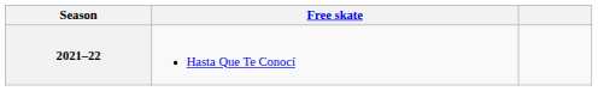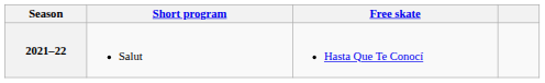+ column: Short program | Salut
